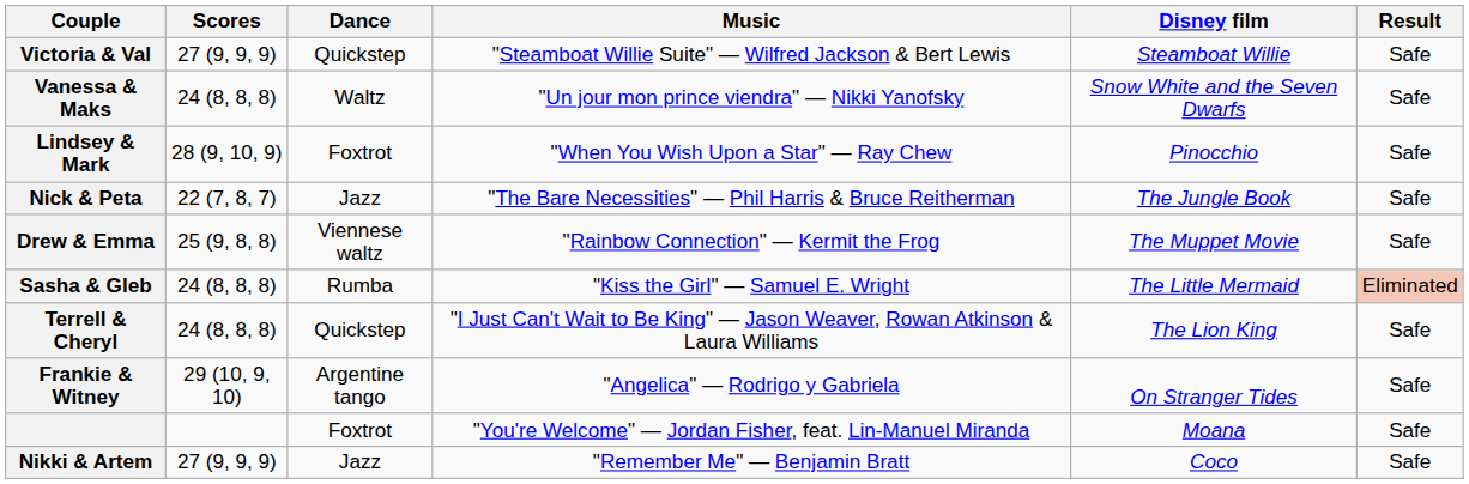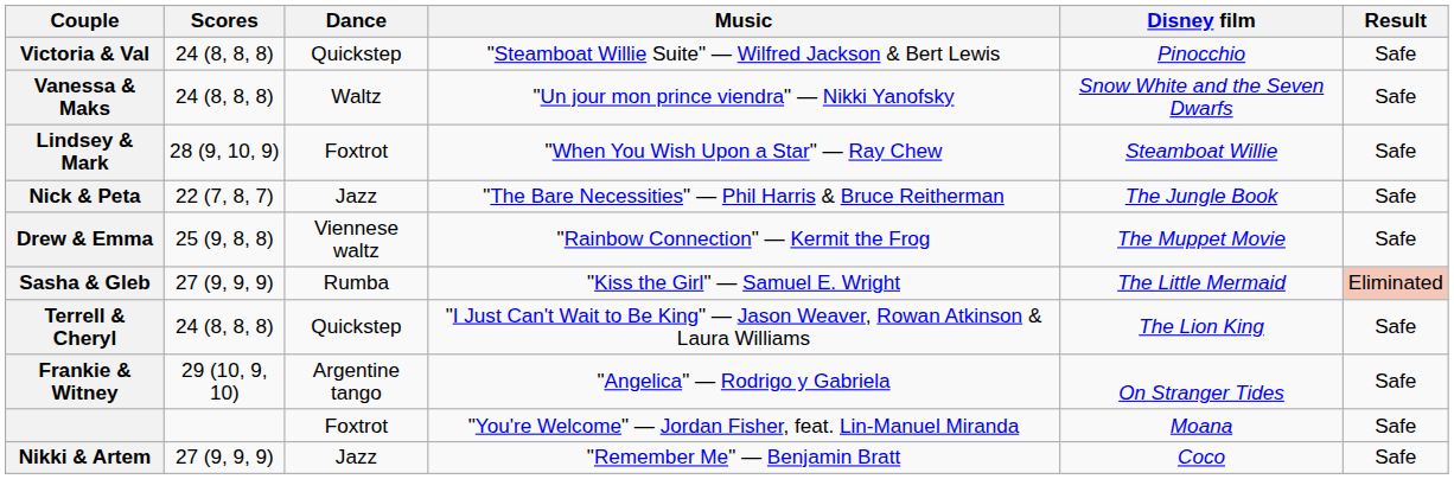Victoria & Val | Scores: 27 (9, 9, 9) -> 24 (8, 8, 8)
Victoria & Val | Disney film: Steamboat Willie -> Pinocchio
Lindsey & Mark | Disney film: Pinocchio -> Steamboat Willie
Sasha & Gleb | Scores: 24 (8, 8, 8) -> 27 (9, 9, 9)
